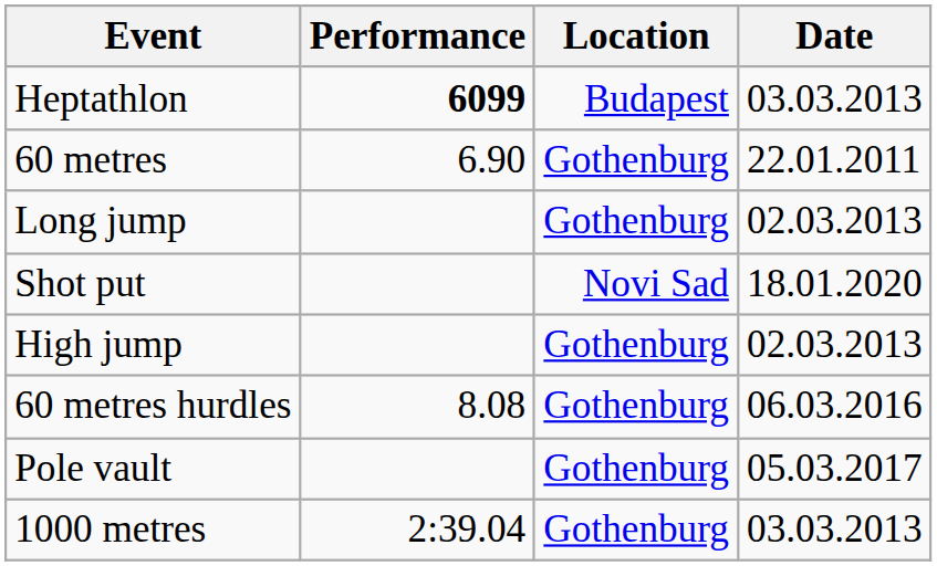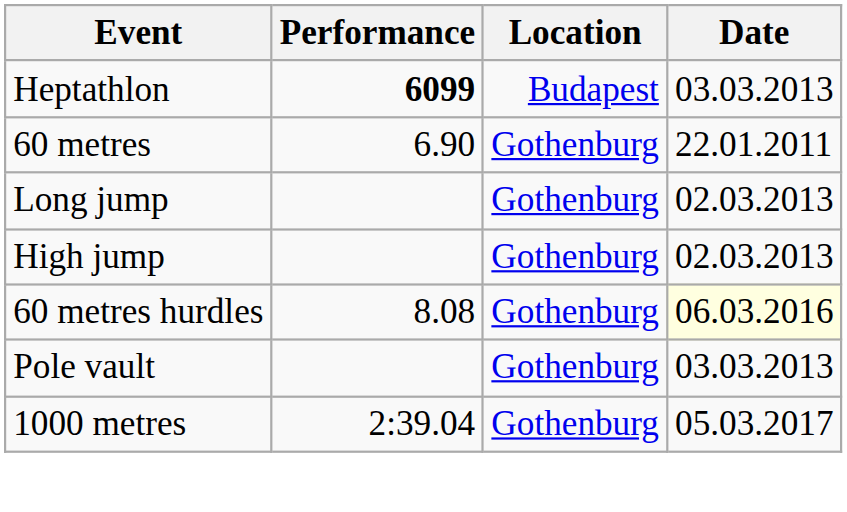- row: Shot put | Novi Sad | 18.01.2020
60 metres hurdles | Date: no background -> lightyellow background
Pole vault | Date: 05.03.2017 -> 03.03.2013
1000 metres | Date: 03.03.2013 -> 05.03.2017
